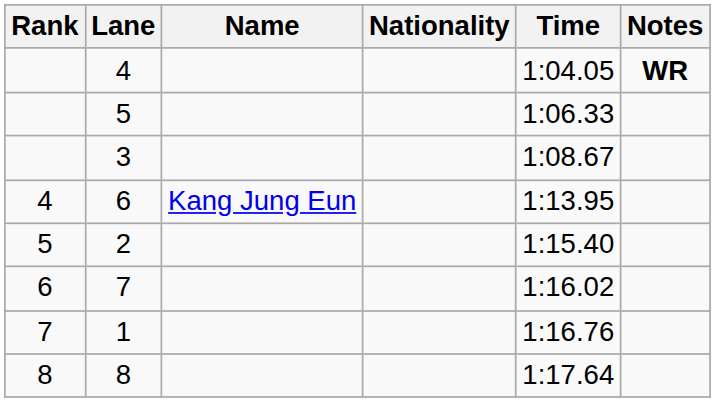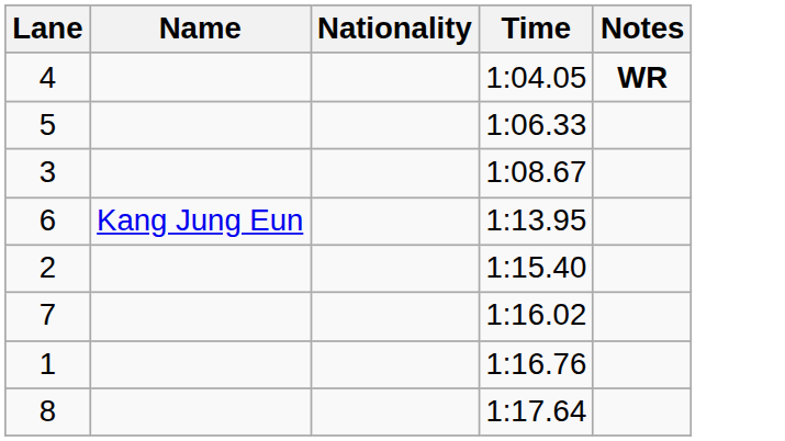- column: Rank | 4 | 5 | 6 | 7 | 8
